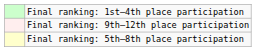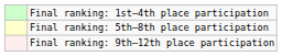rows swapped: Final ranking: 5th–8th place participation <-> Final ranking: 9th–12th place participation
